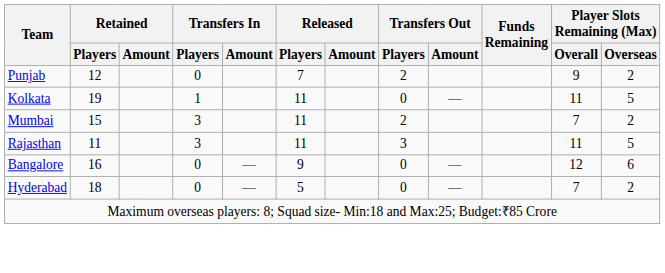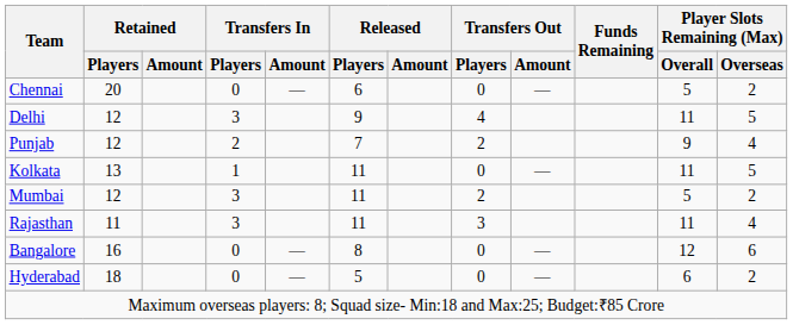+ row: Chennai | 20 | 0 | — | 6 | 0 | — | 5 | 2
+ row: Delhi | 12 | 3 | 9 | 4 | 11 | 5
Punjab | Transfers In / Players: 0 -> 2
Punjab | Player Slots Remaining (Max) / Overseas: 2 -> 4
Kolkata | Retained / Players: 19 -> 13
Mumbai | Retained / Players: 15 -> 12
Mumbai | Player Slots Remaining (Max) / Overall: 7 -> 5
Rajasthan | Player Slots Remaining (Max) / Overseas: 5 -> 4
Bangalore | Released / Players: 9 -> 8
Hyderabad | Player Slots Remaining (Max) / Overall: 7 -> 6
